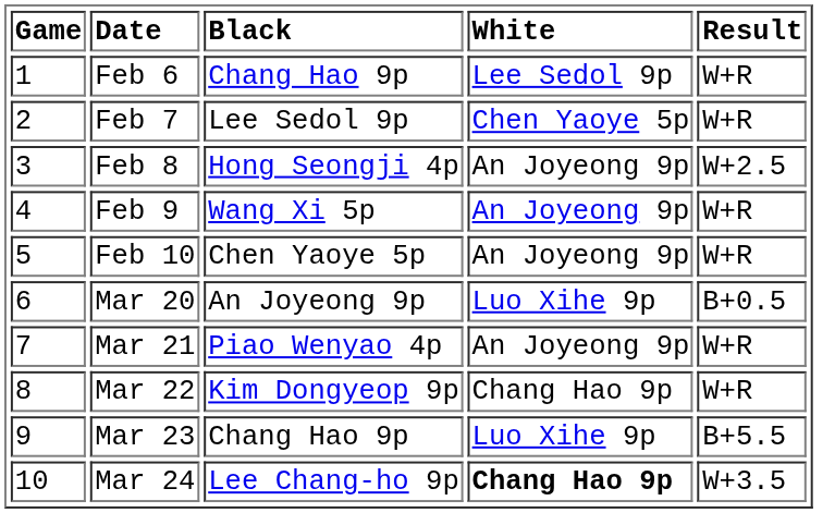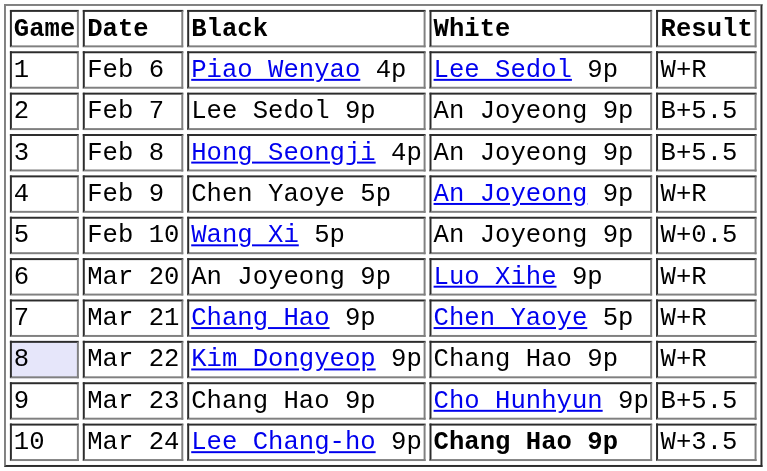Feb 6 | Black: Chang Hao 9p -> Piao Wenyao 4p
Feb 7 | White: Chen Yaoye 5p -> An Joyeong 9p
Feb 7 | Result: W+R -> B+5.5
Feb 8 | Result: W+2.5 -> B+5.5
Feb 9 | Black: Wang Xi 5p -> Chen Yaoye 5p
Feb 10 | Black: Chen Yaoye 5p -> Wang Xi 5p
Feb 10 | Result: W+R -> W+0.5
Mar 20 | Result: B+0.5 -> W+R
Mar 21 | Black: Piao Wenyao 4p -> Chang Hao 9p
Mar 21 | White: An Joyeong 9p -> Chen Yaoye 5p
Mar 22 | Game: no background -> lavender background
Mar 23 | White: Luo Xihe 9p -> Cho Hunhyun 9p
